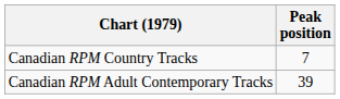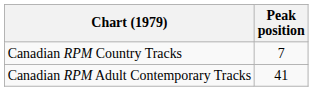Canadian RPM Adult Contemporary Tracks | Peak position: 39 -> 41
